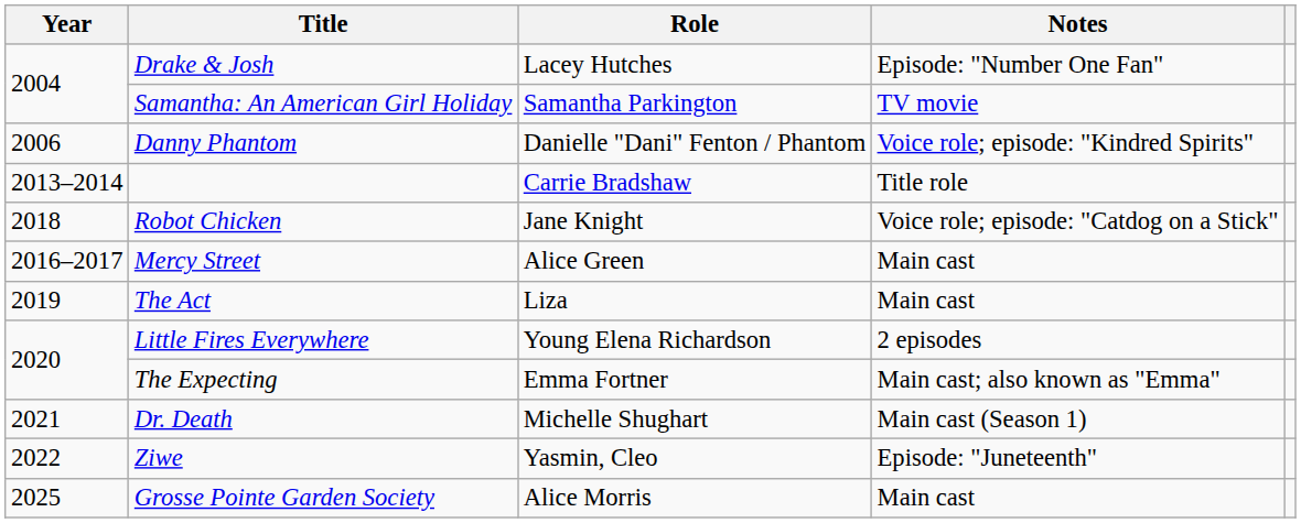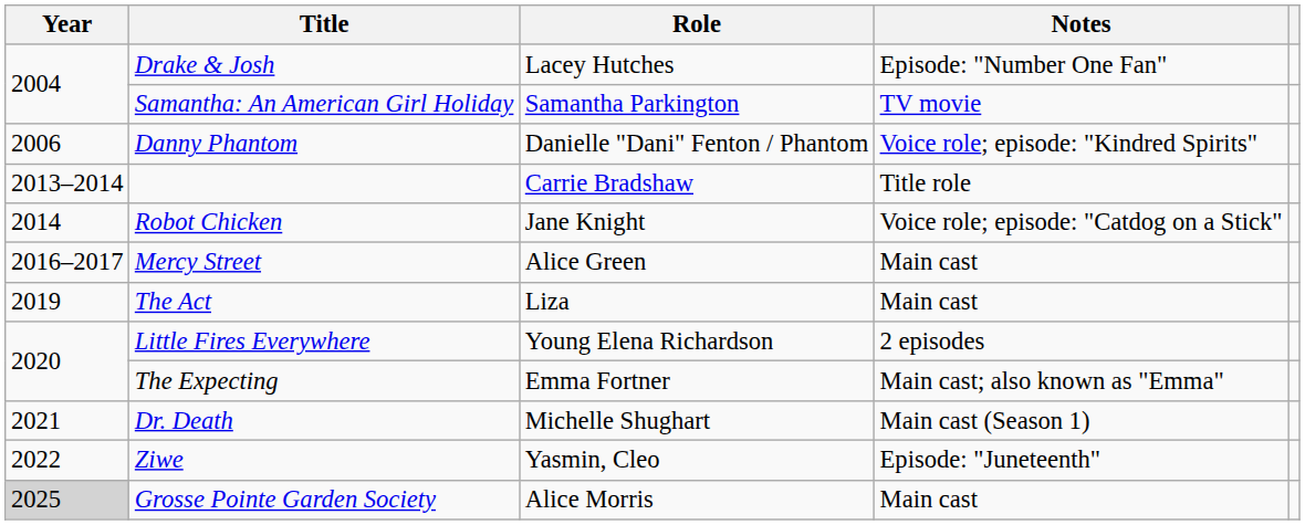Robot Chicken | Year: 2018 -> 2014
Grosse Pointe Garden Society | Year: no background -> lightgrey background
